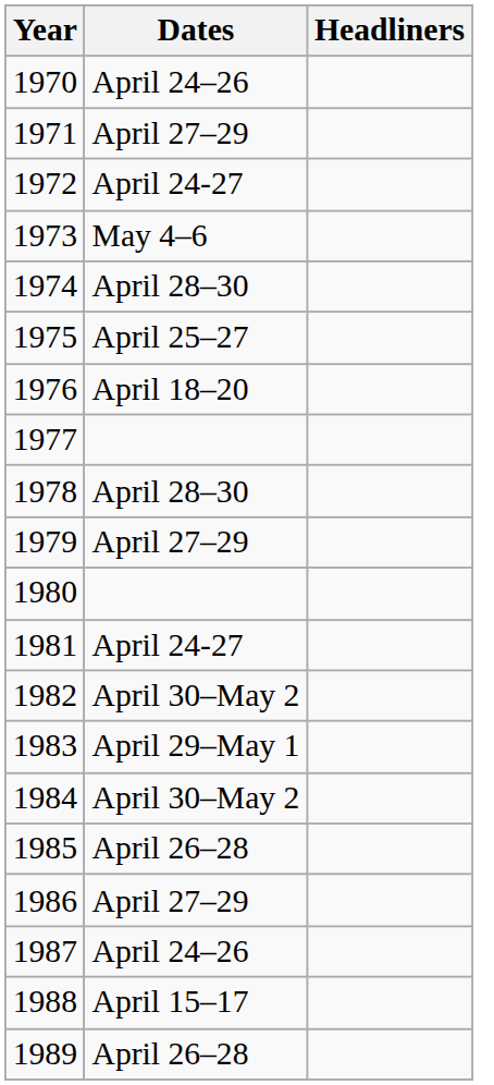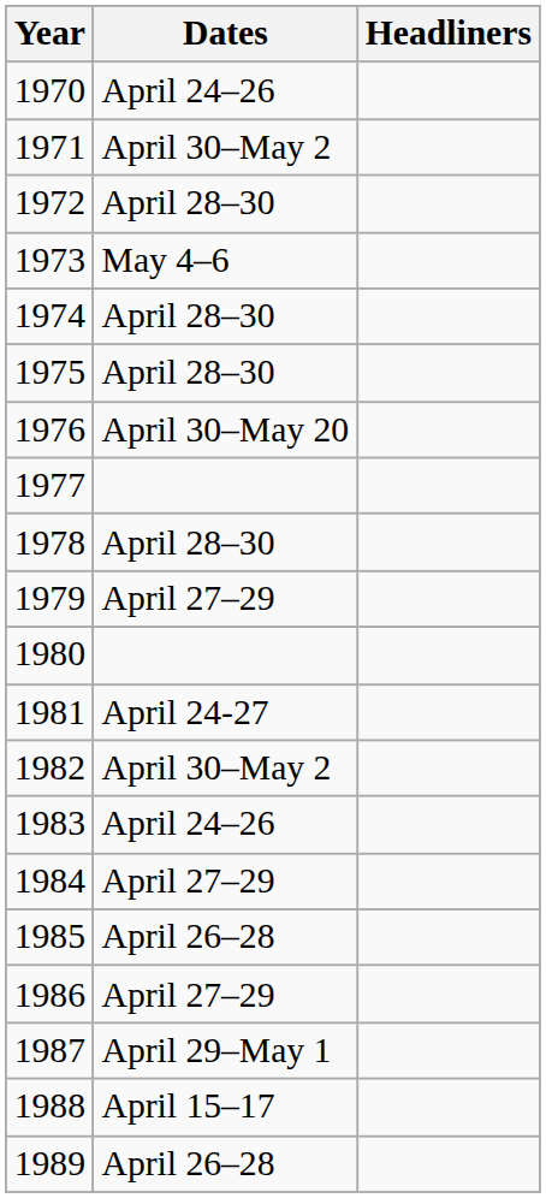1971 | Dates: April 27–29 -> April 30–May 2
1972 | Dates: April 24-27 -> April 28–30
1975 | Dates: April 25–27 -> April 28–30
1976 | Dates: April 18–20 -> April 30–May 20
1983 | Dates: April 29–May 1 -> April 24–26
1984 | Dates: April 30–May 2 -> April 27–29
1987 | Dates: April 24–26 -> April 29–May 1
